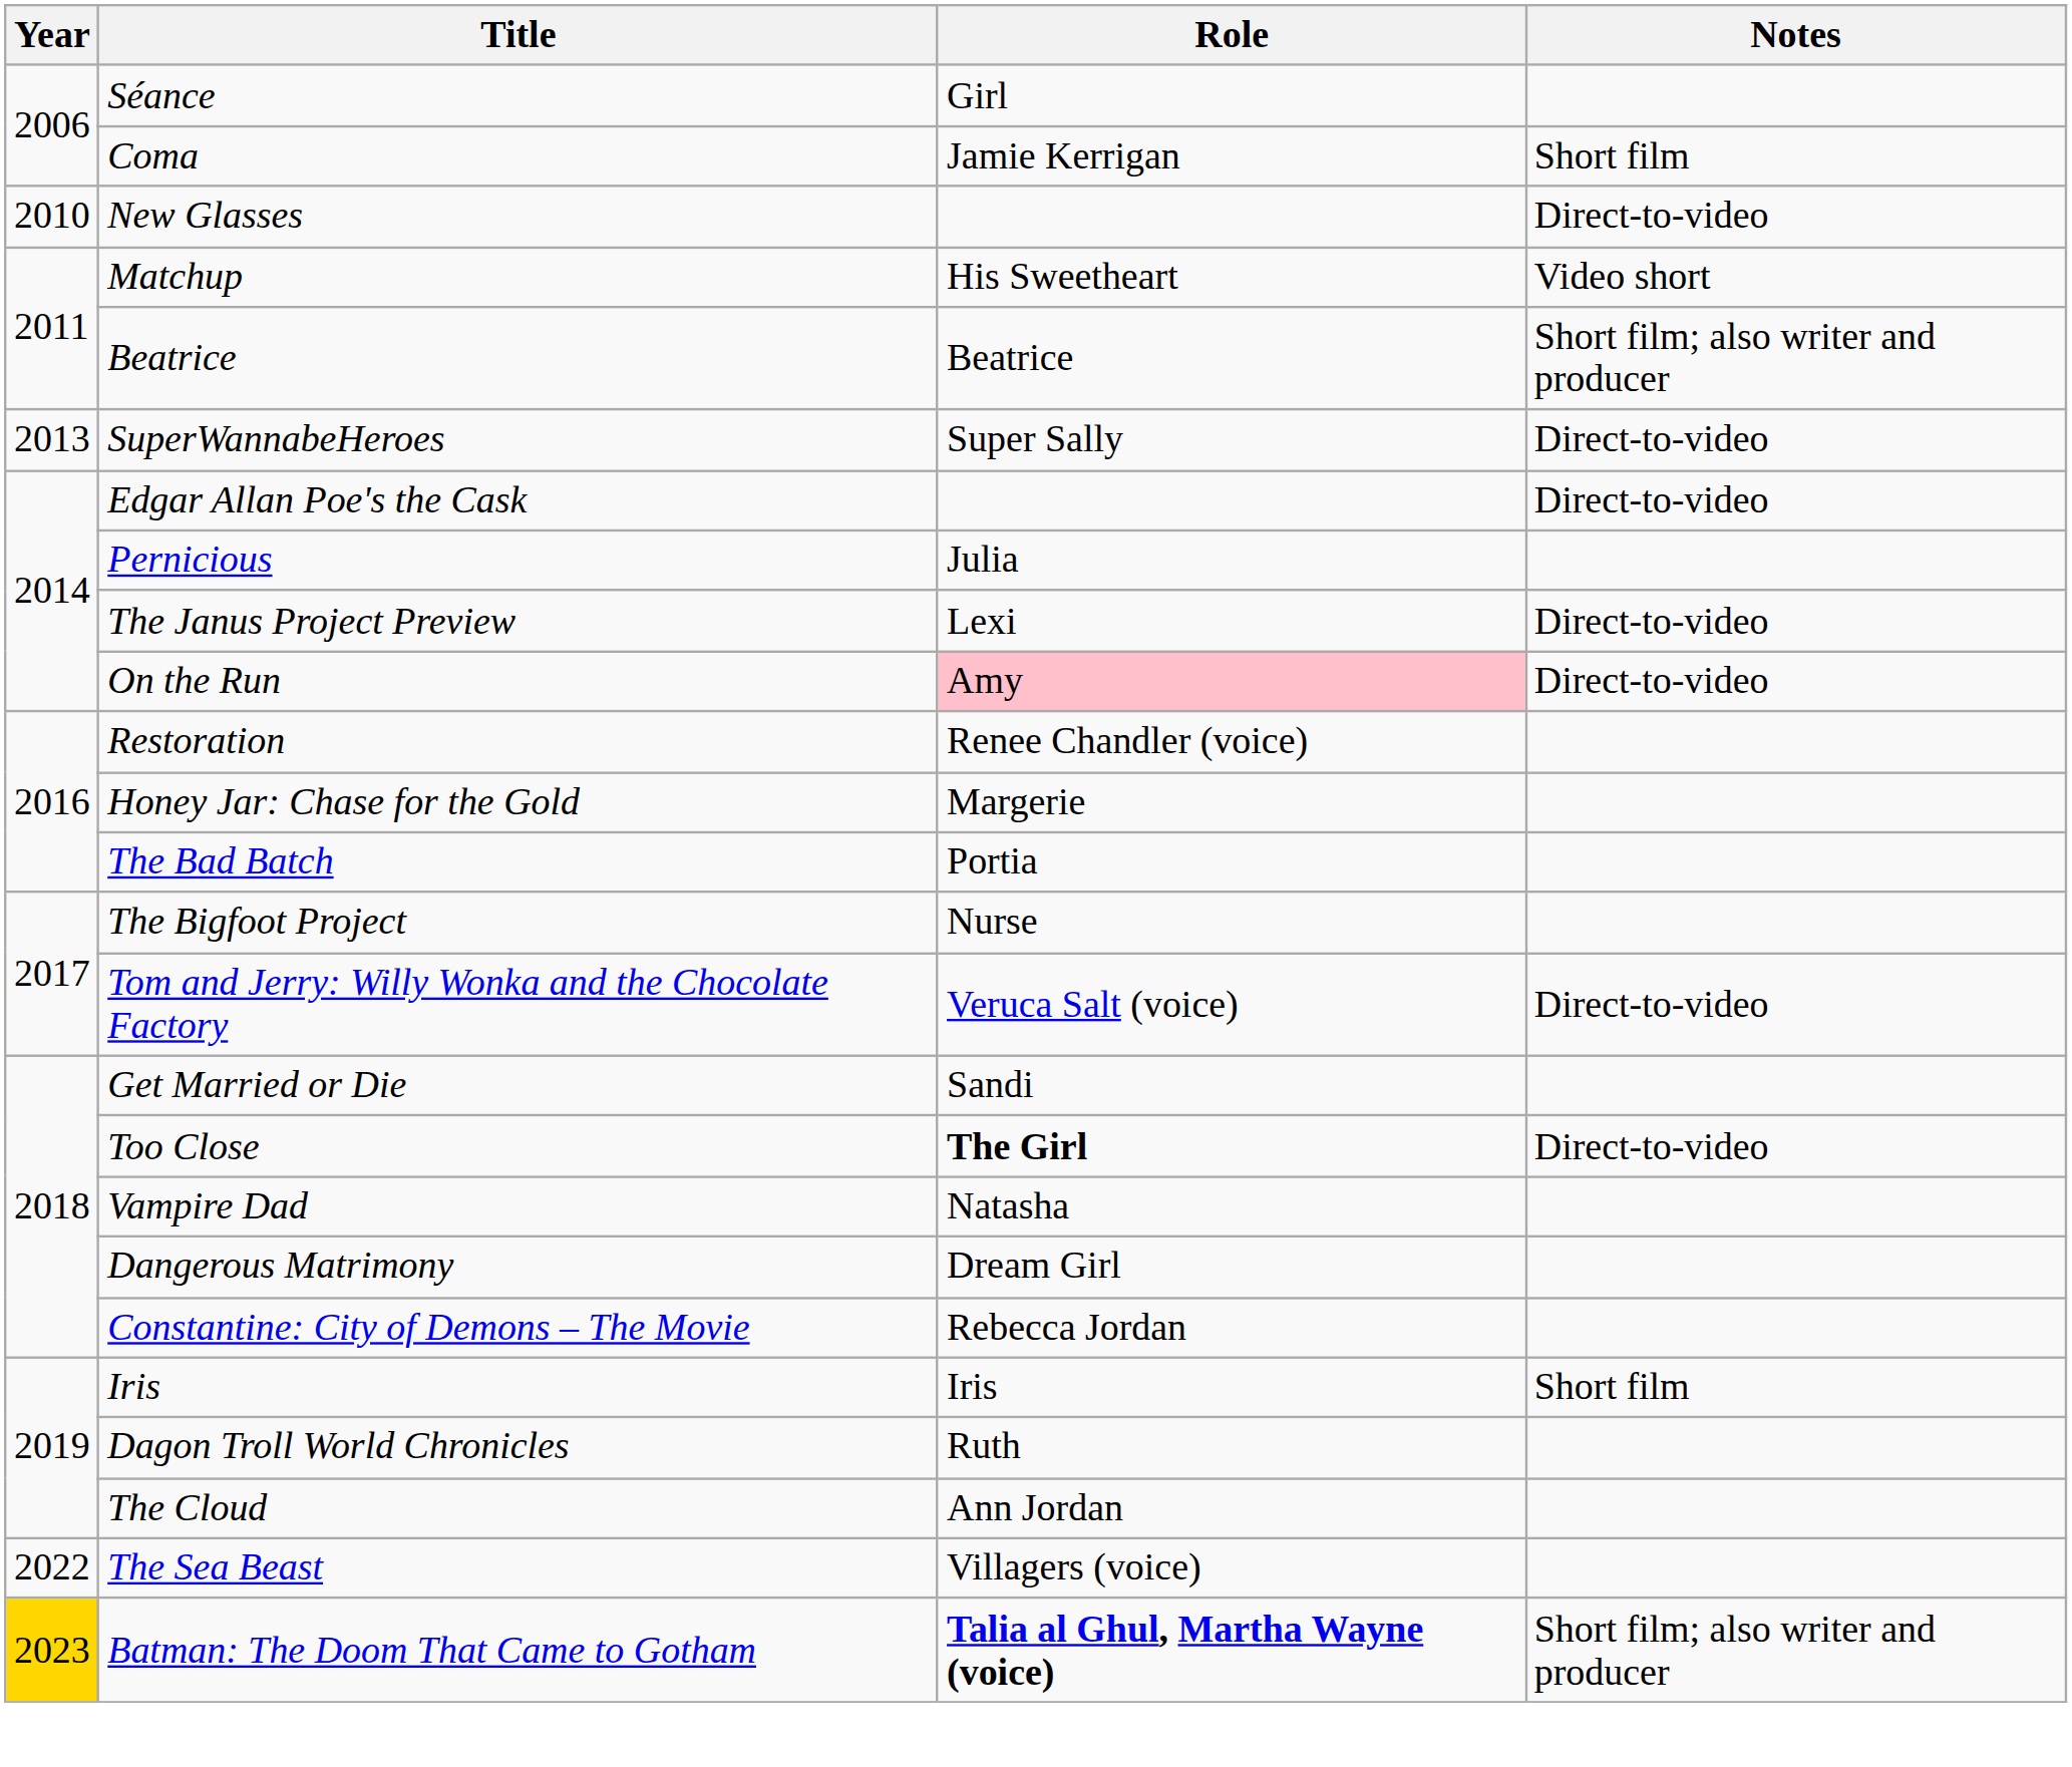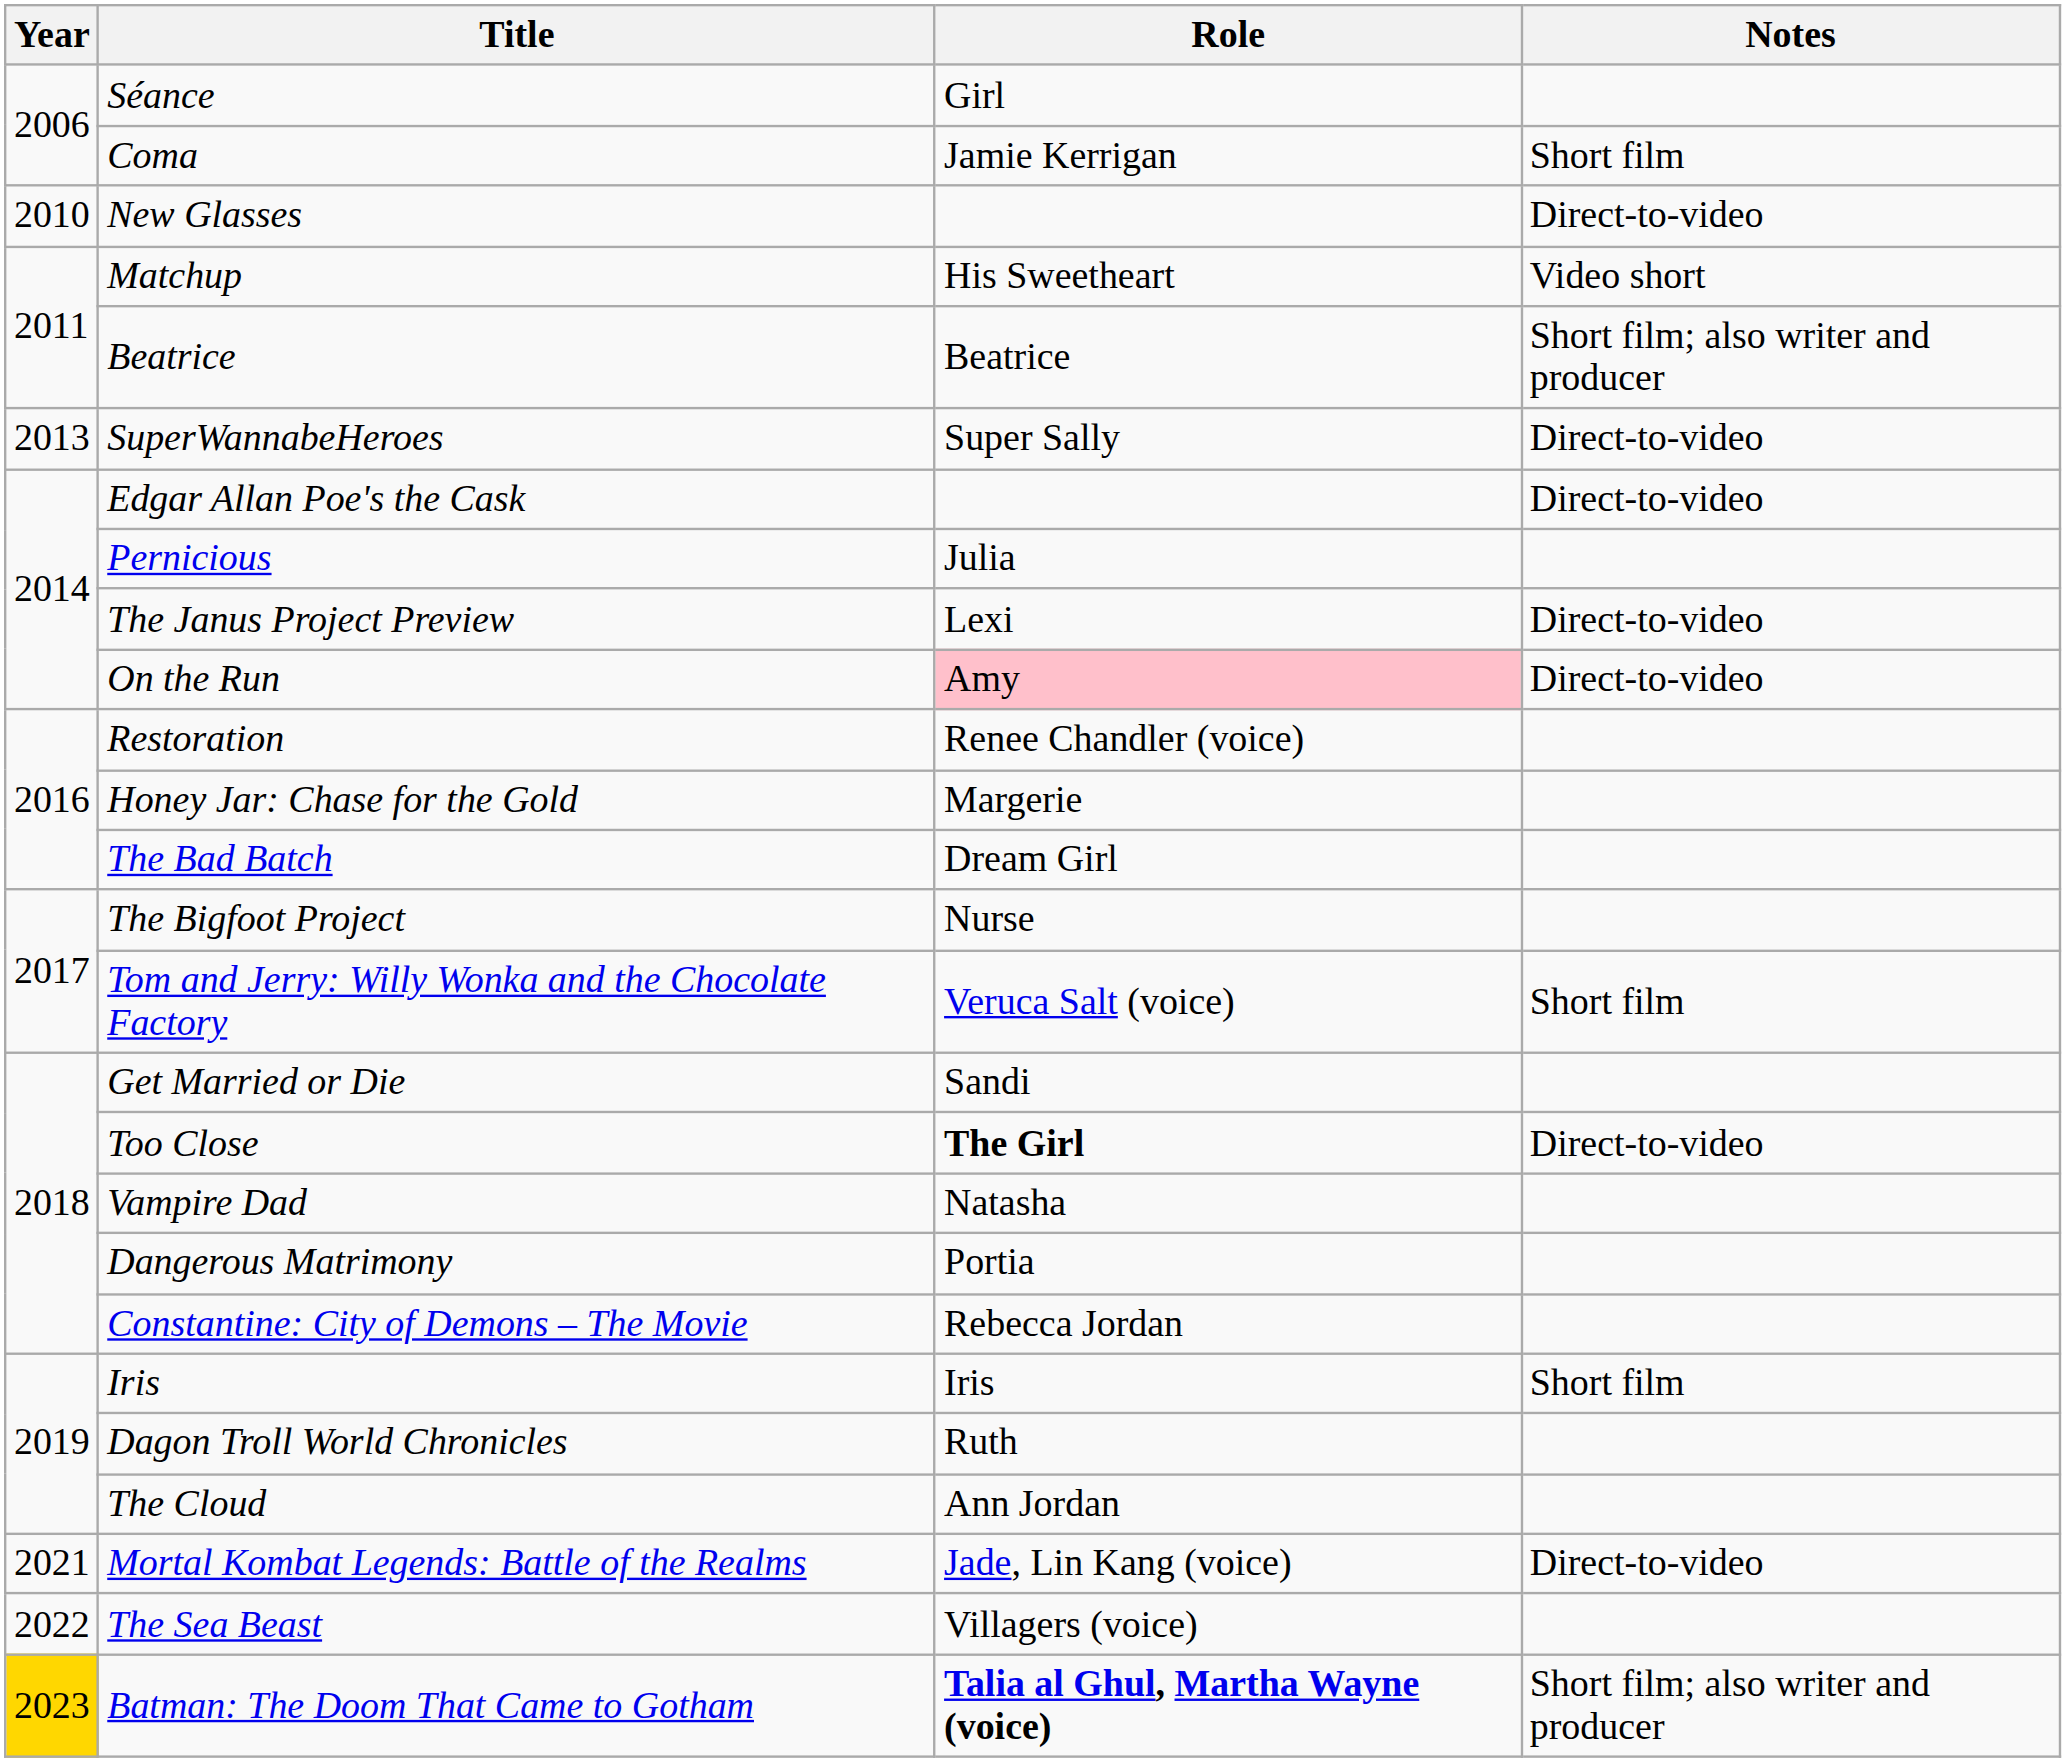The Bad Batch | Role: Portia -> Dream Girl
Tom and Jerry: Willy Wonka and the Chocolate Factory | Notes: Direct-to-video -> Short film
Dangerous Matrimony | Role: Dream Girl -> Portia
+ row: 2021 | Mortal Kombat Legends: Battle of the Realms | Jade, Lin Kang (voice) | Direct-to-video
